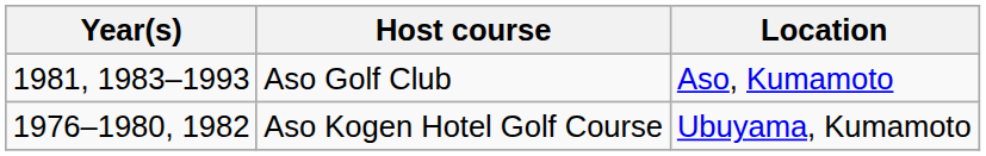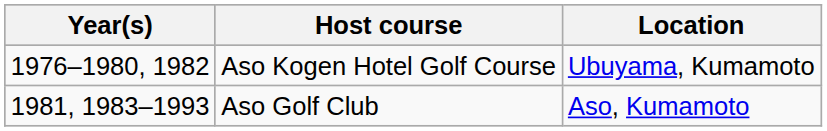rows swapped: Aso Golf Club <-> Aso Kogen Hotel Golf Course
